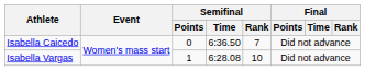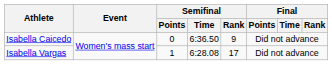Isabella Caicedo | Semifinal / Rank: 7 -> 9
Isabella Vargas | Semifinal / Rank: 10 -> 17
